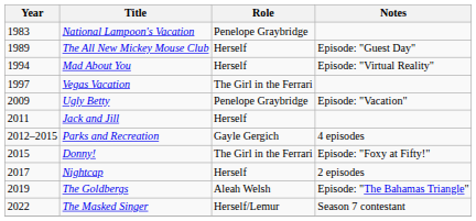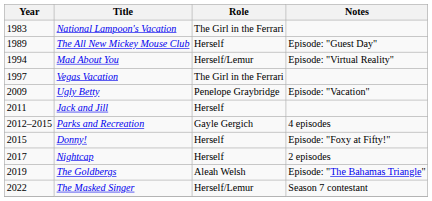National Lampoon's Vacation | Role: Penelope Graybridge -> The Girl in the Ferrari
Mad About You | Role: Herself -> Herself/Lemur
Donny! | Role: The Girl in the Ferrari -> Herself
